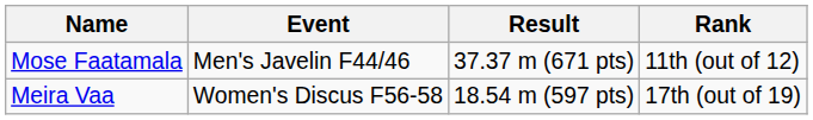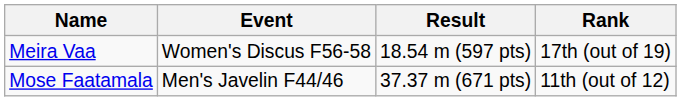rows swapped: Mose Faatamala <-> Meira Vaa
